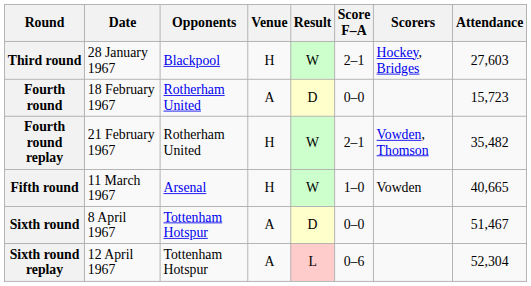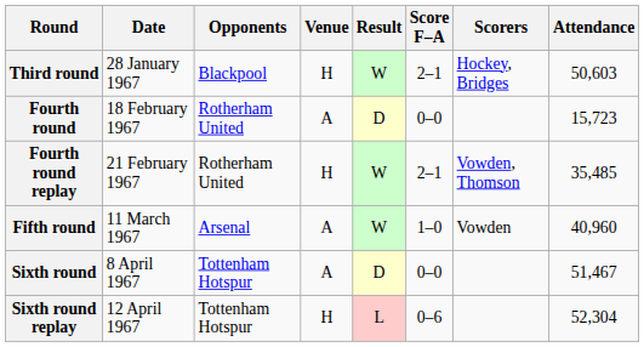Third round | Attendance: 27,603 -> 50,603
Fourth round replay | Attendance: 35,482 -> 35,485
Fifth round | Venue: H -> A
Fifth round | Attendance: 40,665 -> 40,960
Sixth round replay | Venue: A -> H
